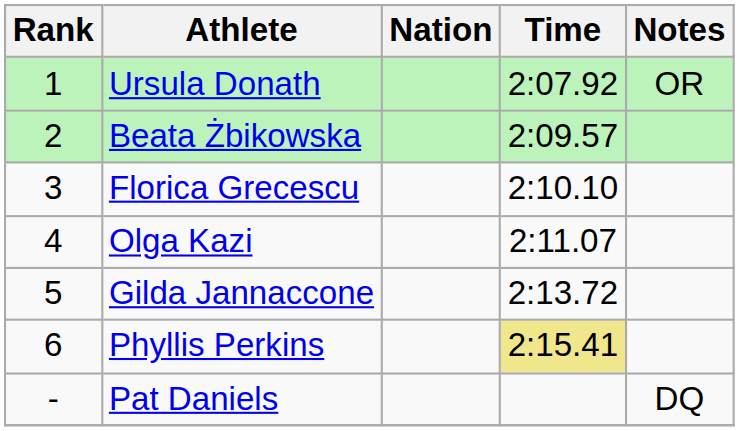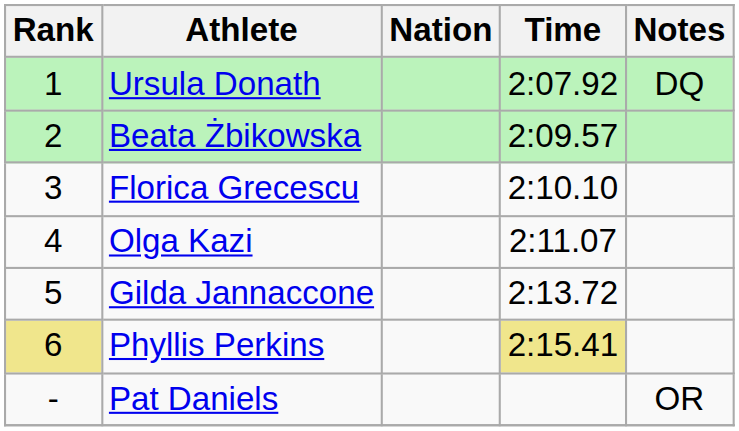Ursula Donath | Notes: OR -> DQ
Phyllis Perkins | Rank: no background -> khaki background
Pat Daniels | Notes: DQ -> OR
